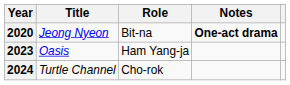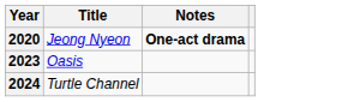- column: Role | Bit-na | Ham Yang-ja | Cho-rok
